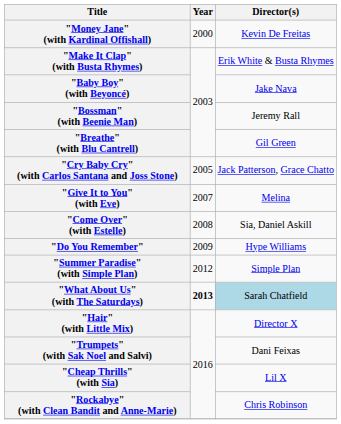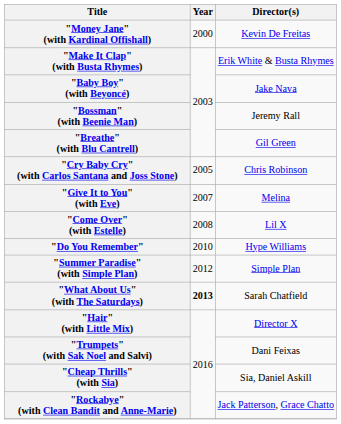"Cry Baby Cry" (with Carlos Santana and Joss Stone) | Director(s): Jack Patterson, Grace Chatto -> Chris Robinson
"Come Over" (with Estelle) | Director(s): Sia, Daniel Askill -> Lil X
"Do You Remember" | Year: 2009 -> 2010
"What About Us" (with The Saturdays) | Director(s): lightblue background -> no background
"Cheap Thrills" (with Sia) | Director(s): Lil X -> Sia, Daniel Askill
"Rockabye" (with Clean Bandit and Anne-Marie) | Director(s): Chris Robinson -> Jack Patterson, Grace Chatto
